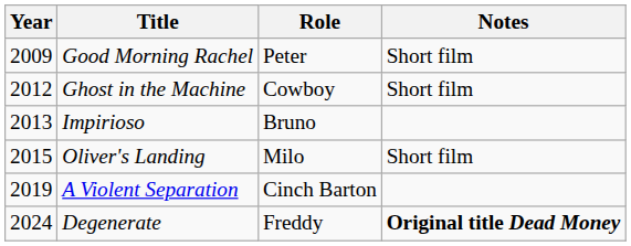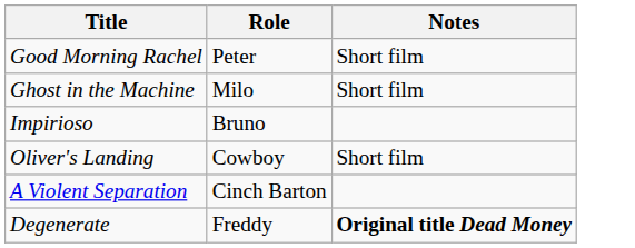- column: Year | 2009 | 2012 | 2013 | 2015 | 2019 | 2024
Ghost in the Machine | Role: Cowboy -> Milo
Oliver's Landing | Role: Milo -> Cowboy
